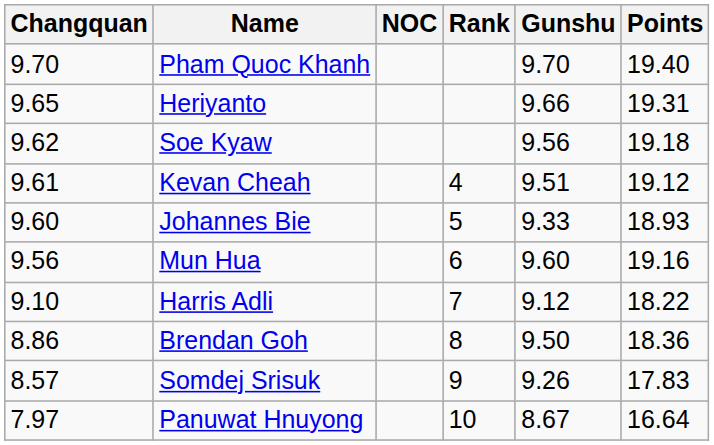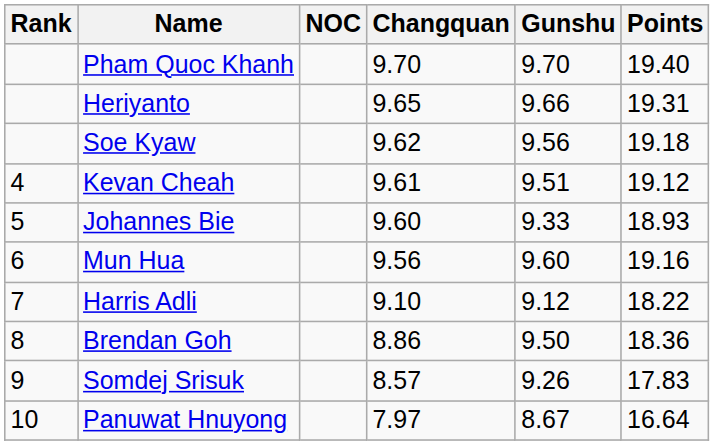columns swapped: Rank <-> Changquan
